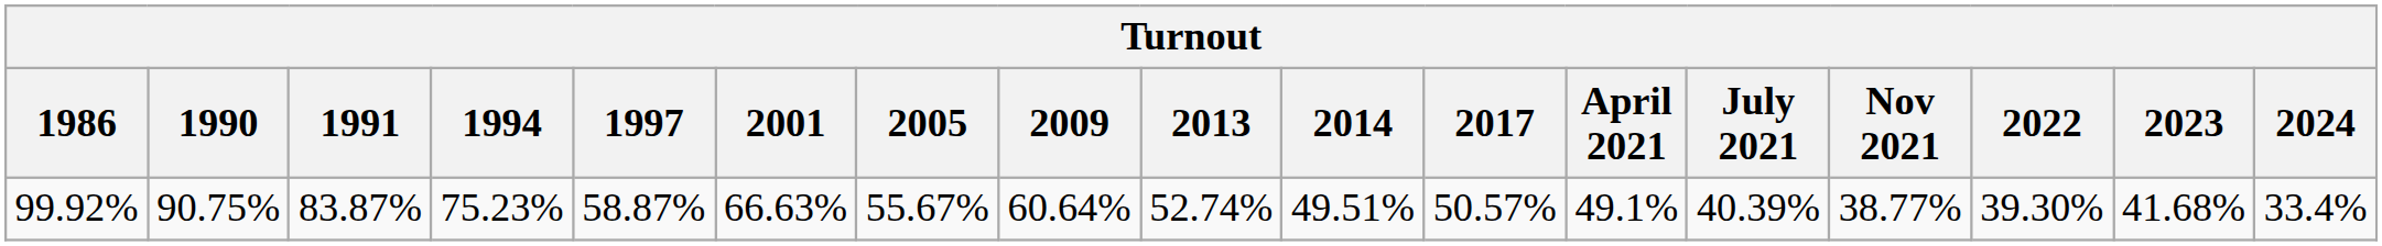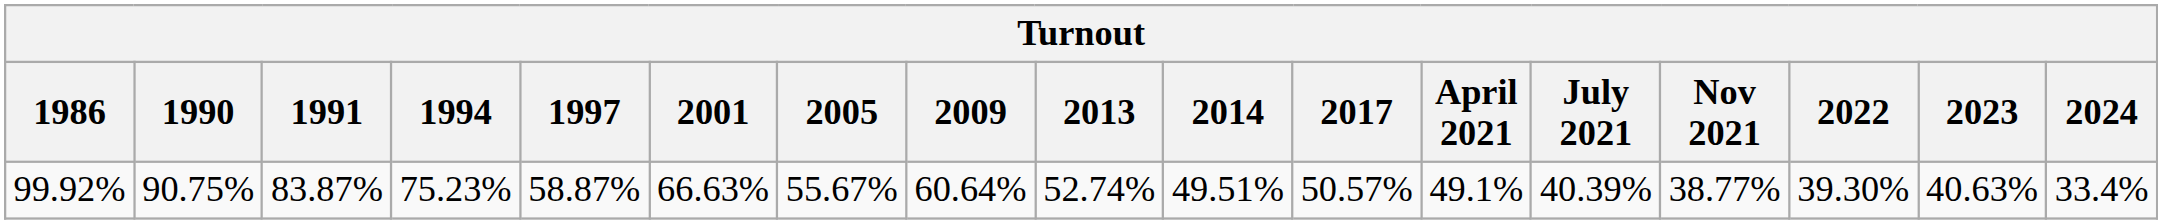99.92% | 2023: 41.68% -> 40.63%
